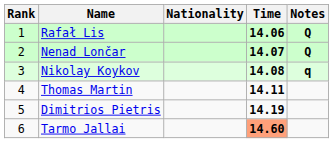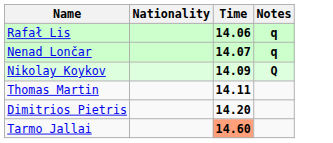- column: Rank | 1 | 2 | 3 | 4 | 5 | 6
Rafał Lis | Notes: Q -> q
Nenad Lončar | Notes: Q -> q
Nikolay Koykov | Time: 14.08 -> 14.09
Nikolay Koykov | Notes: q -> Q
Dimitrios Pietris | Time: 14.19 -> 14.20
